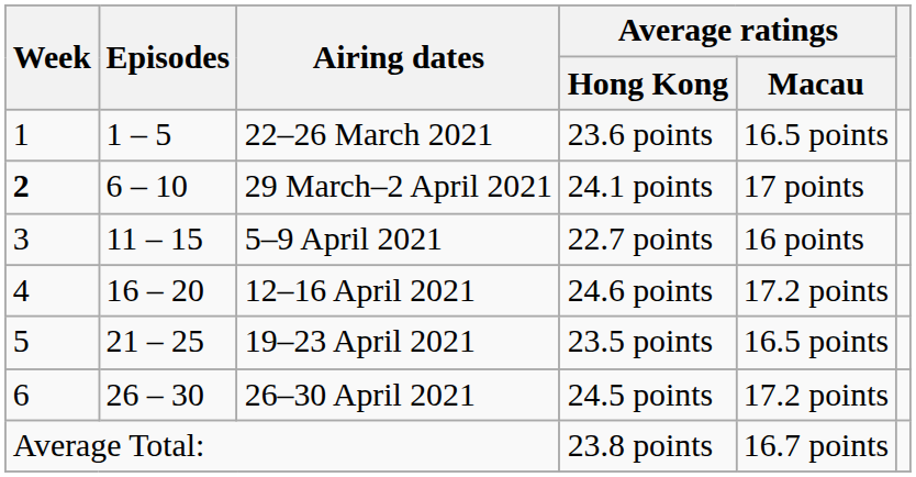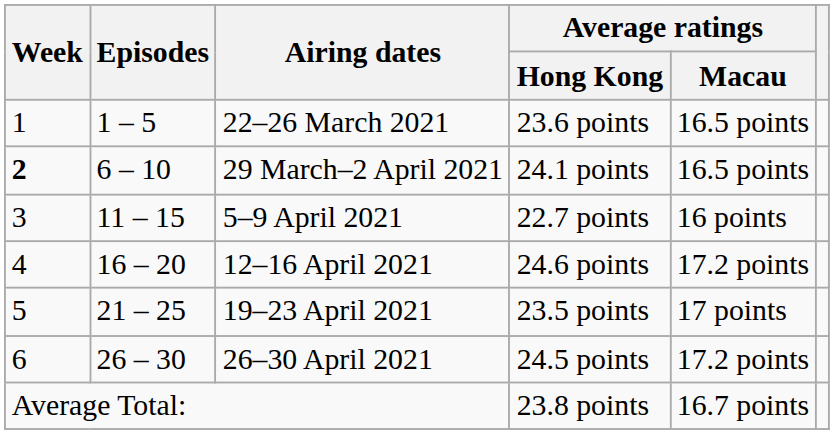29 March–2 April 2021 | Average ratings / Macau: 17 points -> 16.5 points
19–23 April 2021 | Average ratings / Macau: 16.5 points -> 17 points
